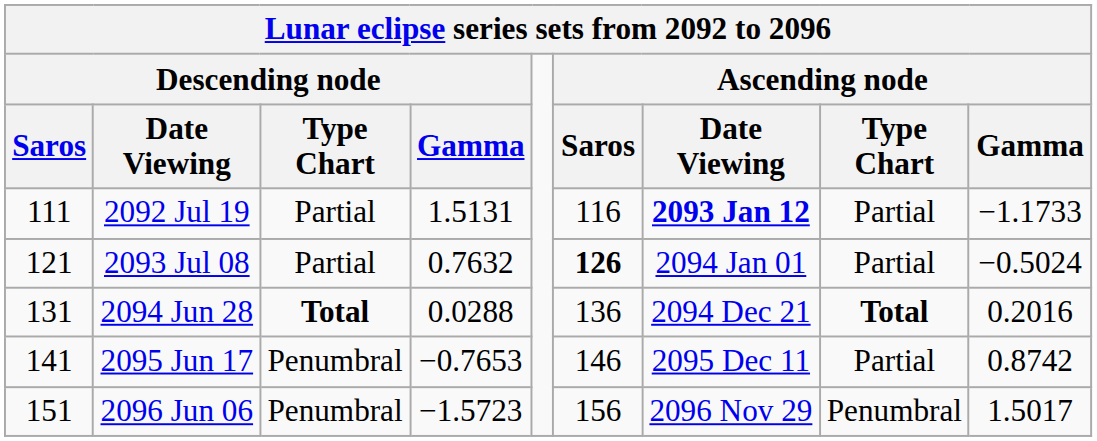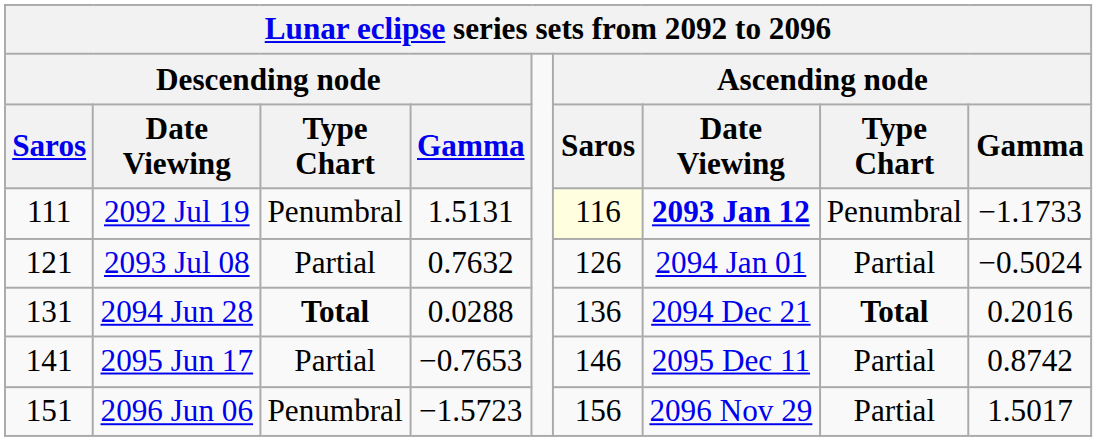2092 Jul 19 | Descending node / Type Chart: Partial -> Penumbral
2092 Jul 19 | Ascending node / Saros: no background -> lightyellow background
2092 Jul 19 | Ascending node / Type Chart: Partial -> Penumbral
2093 Jul 08 | Ascending node / Saros: bold -> normal
2095 Jun 17 | Descending node / Type Chart: Penumbral -> Partial
2096 Jun 06 | Ascending node / Type Chart: Penumbral -> Partial
